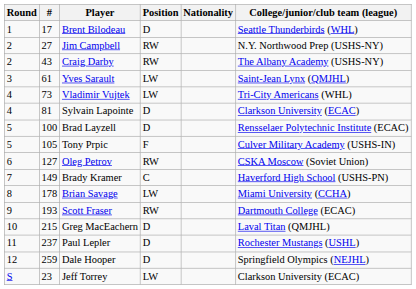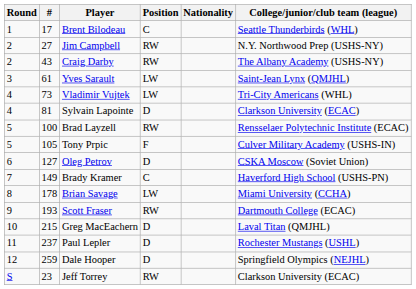Brent Bilodeau | Position: D -> C
Brad Layzell | Position: D -> RW
Oleg Petrov | Position: RW -> D
Jeff Torrey | Position: LW -> RW
